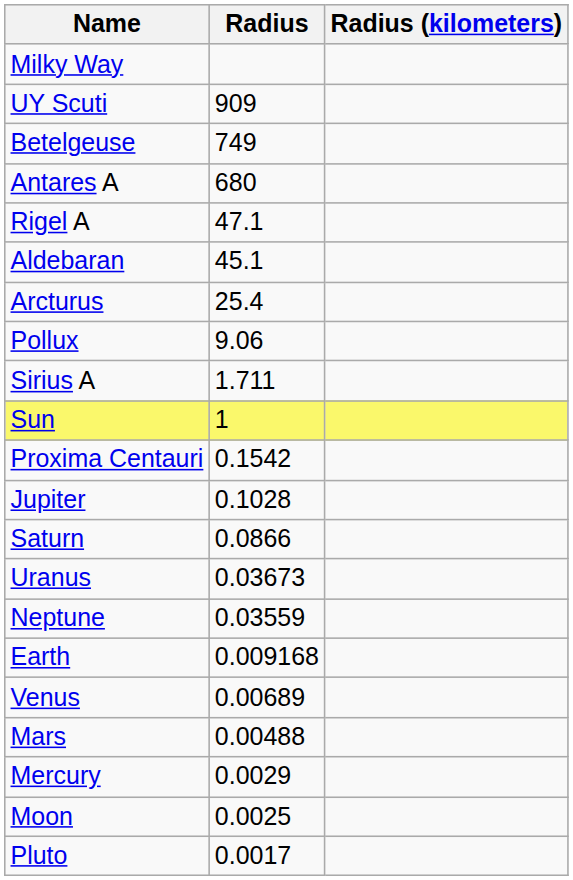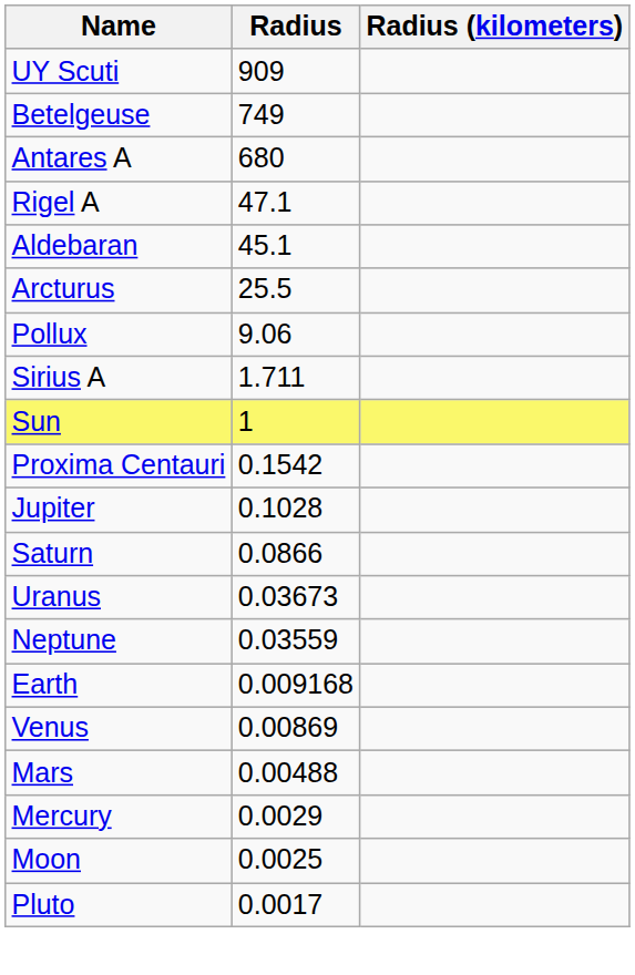- row: Milky Way
Arcturus | Radius: 25.4 -> 25.5
Venus | Radius: 0.00689 -> 0.00869
